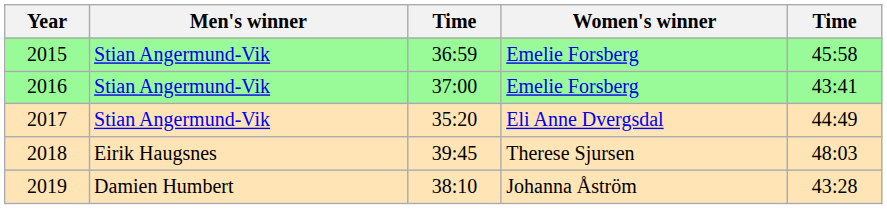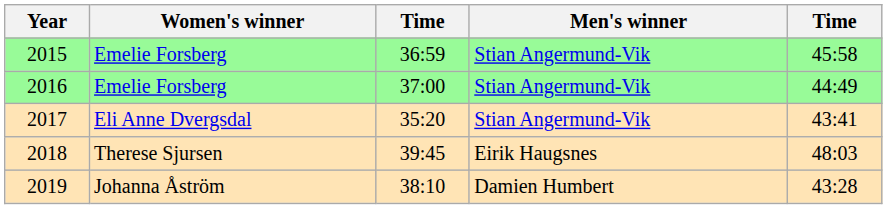columns swapped: Men's winner <-> Women's winner
2016 | column 5: 43:41 -> 44:49
2017 | column 5: 44:49 -> 43:41
